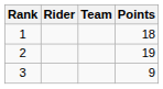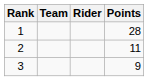columns swapped: Rider <-> Team
1 | Points: 18 -> 28
2 | Points: 19 -> 11
